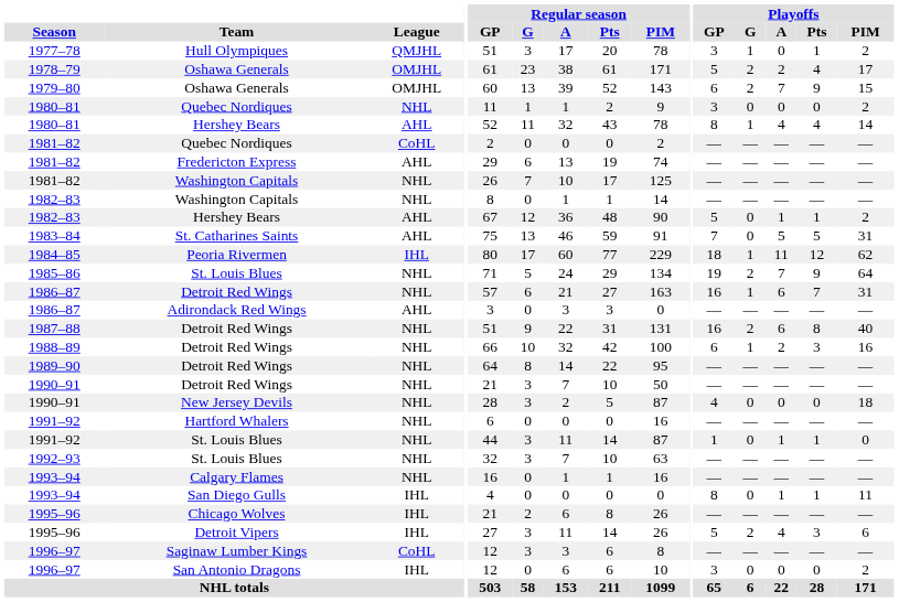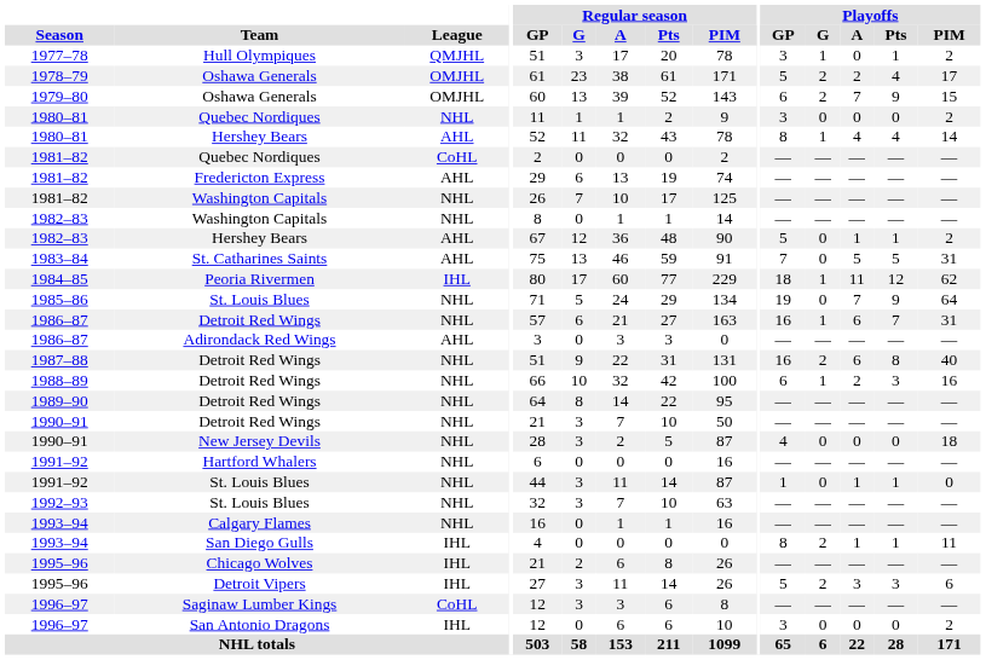1985–86 | Playoffs / G: 2 -> 0
1993–94 / San Diego Gulls | Playoffs / G: 0 -> 2
1995–96 / Detroit Vipers | Playoffs / A: 4 -> 3
